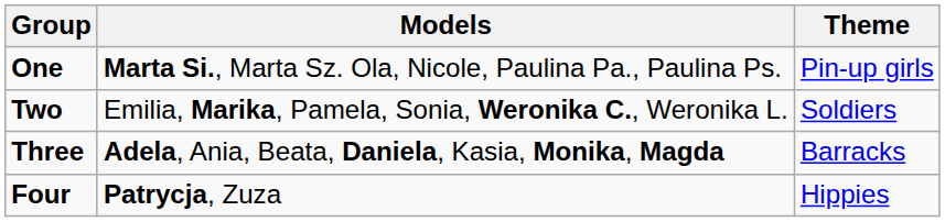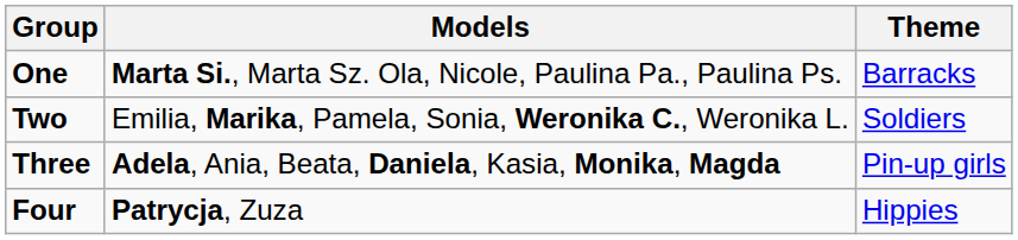One | Theme: Pin-up girls -> Barracks
Three | Theme: Barracks -> Pin-up girls
